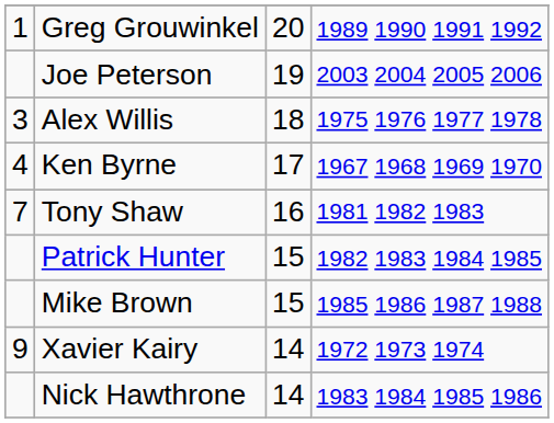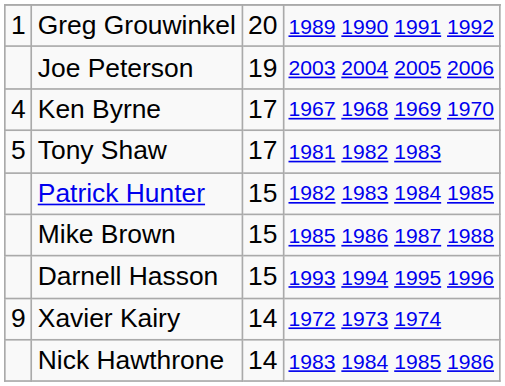- row: 3 | Alex Willis | 18 | 1975 1976 1977 1978
Tony Shaw | column 1: 7 -> 5
Tony Shaw | column 3: 16 -> 17
+ row: Darnell Hasson | 15 | 1993 1994 1995 1996
